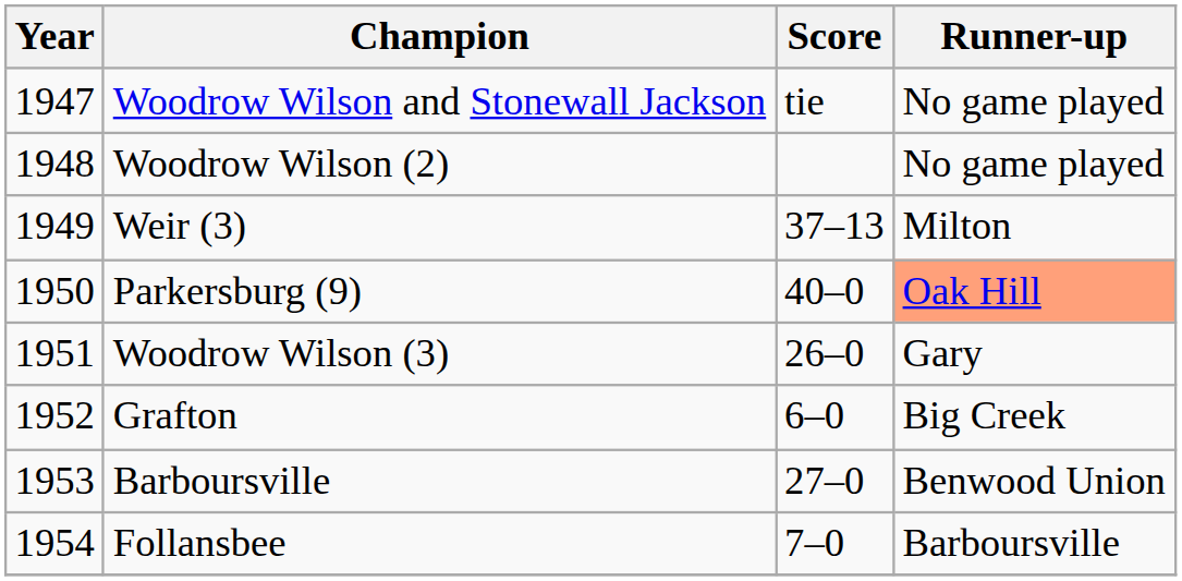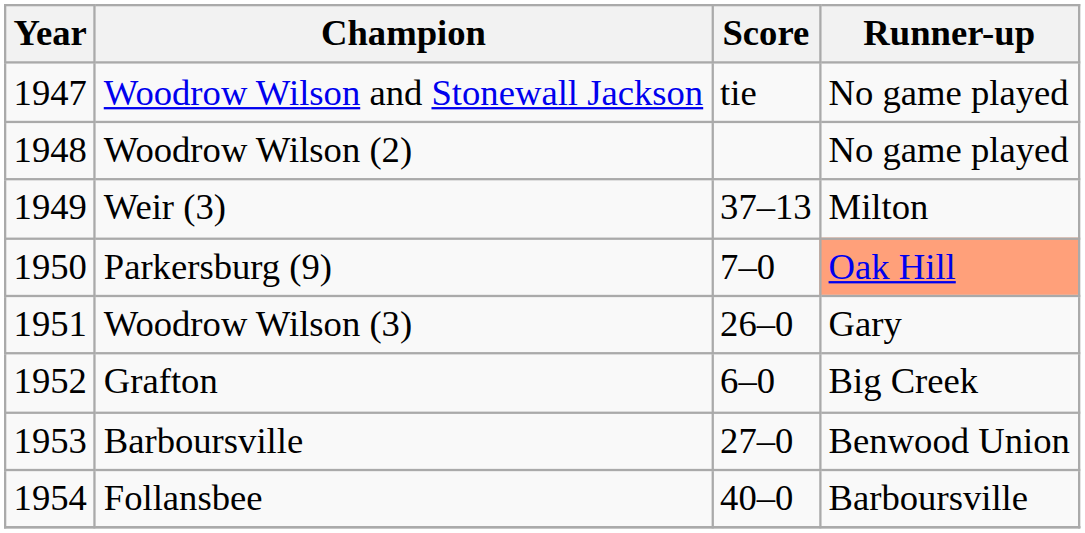Parkersburg (9) | Score: 40–0 -> 7–0
Follansbee | Score: 7–0 -> 40–0
